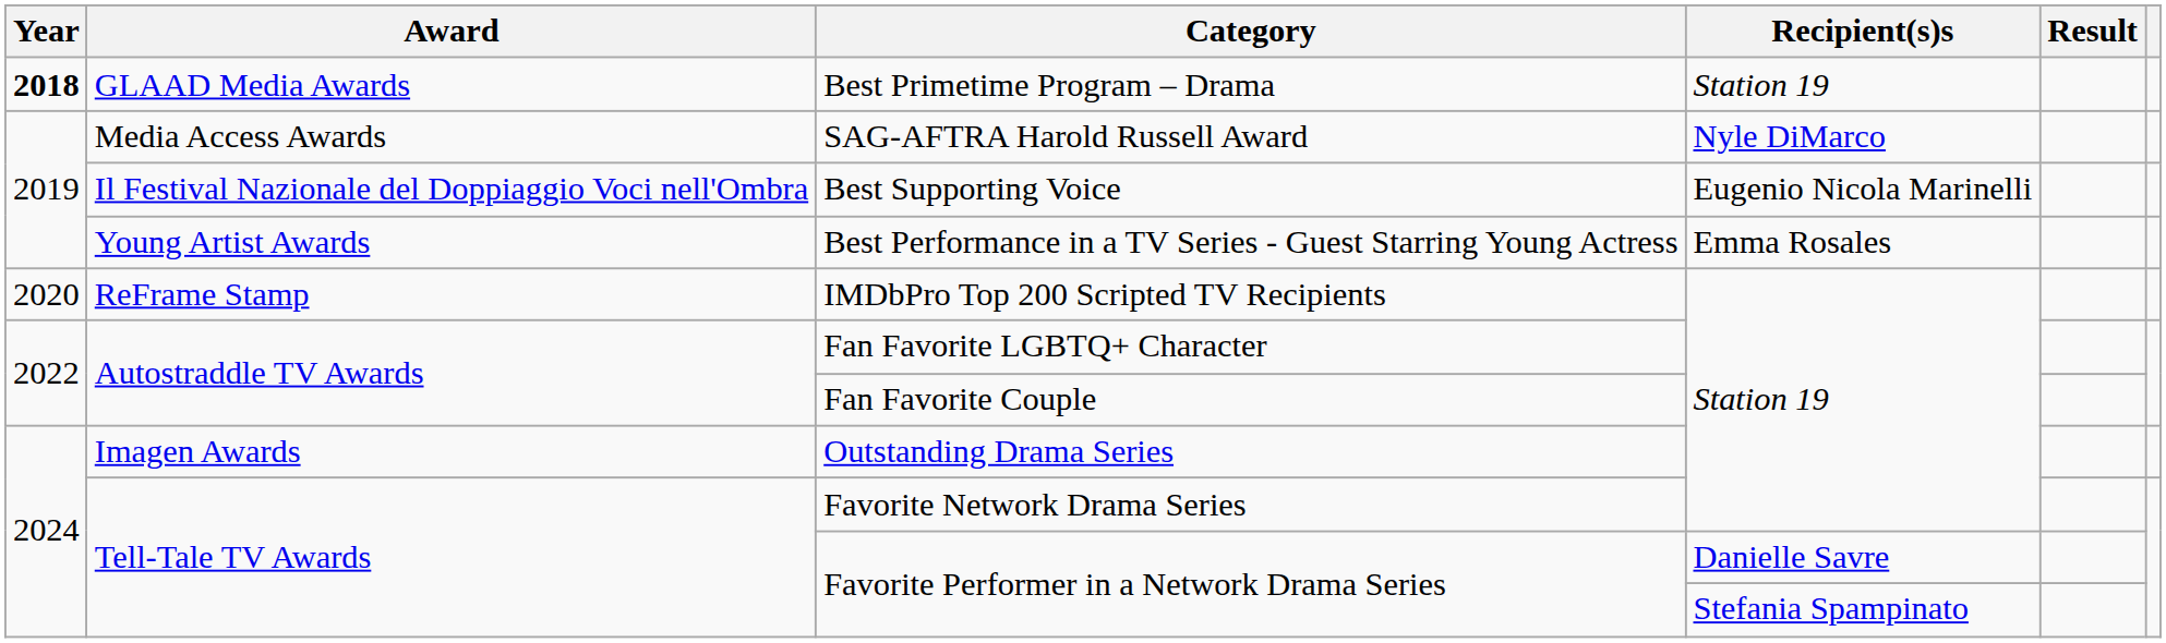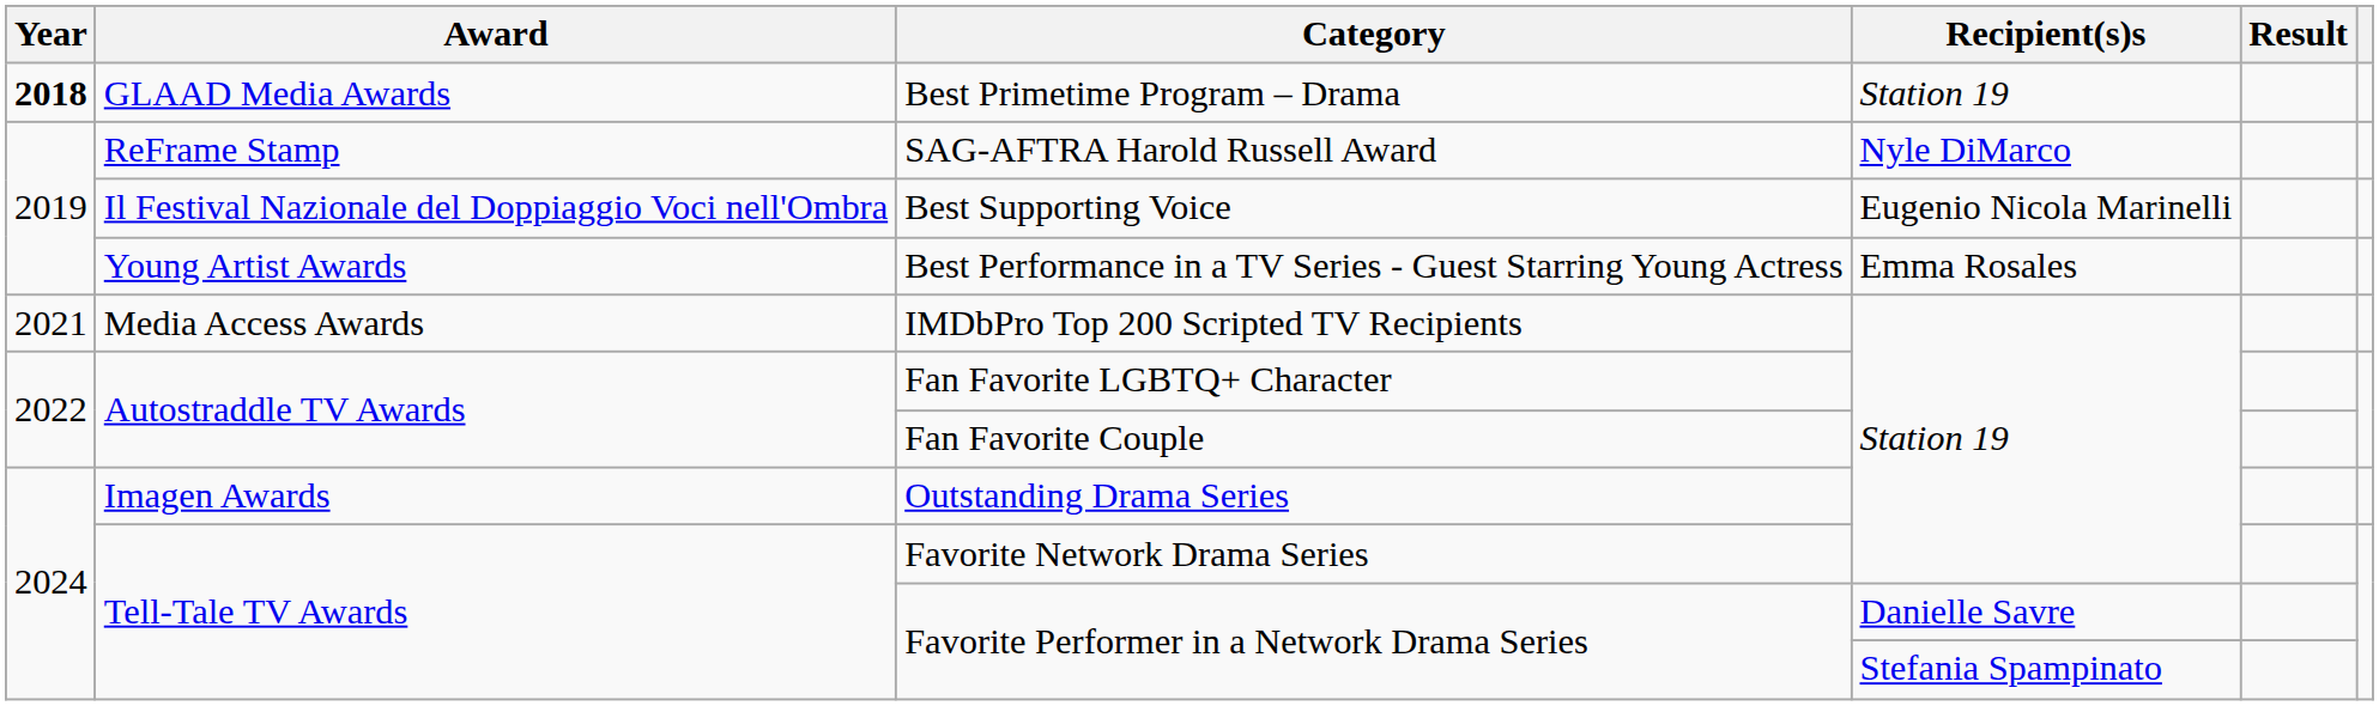SAG-AFTRA Harold Russell Award | Award: Media Access Awards -> ReFrame Stamp
IMDbPro Top 200 Scripted TV Recipients | Year: 2020 -> 2021
IMDbPro Top 200 Scripted TV Recipients | Award: ReFrame Stamp -> Media Access Awards
